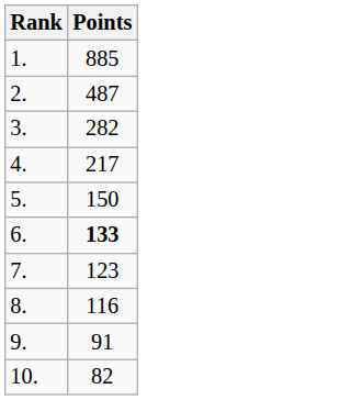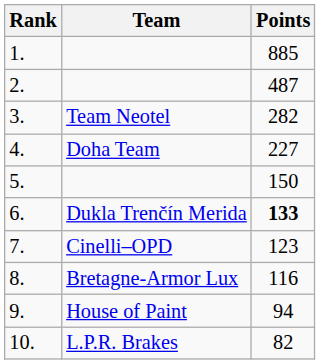+ column: Team | Team Neotel | Doha Team | Dukla Trenčín Merida | Cinelli–OPD | Bretagne-Armor Lux | House of Paint | L.P.R. Brakes
4. | Points: 217 -> 227
9. | Points: 91 -> 94
